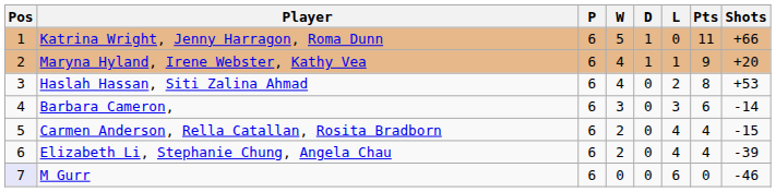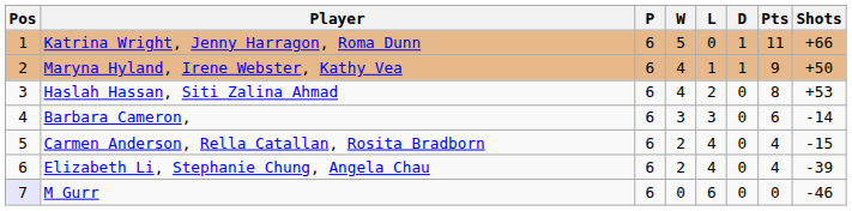columns swapped: D <-> L
Maryna Hyland, Irene Webster, Kathy Vea | Shots: +20 -> +50
